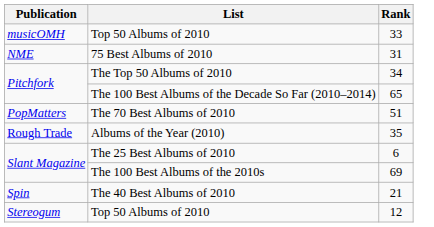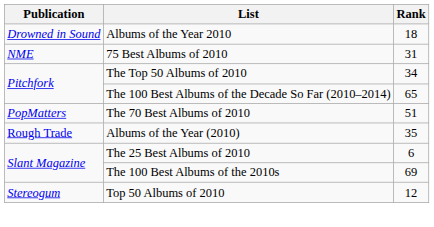+ row: Drowned in Sound | Albums of the Year 2010 | 18
- row: musicOMH | Top 50 Albums of 2010 | 33
- row: Spin | The 40 Best Albums of 2010 | 21
